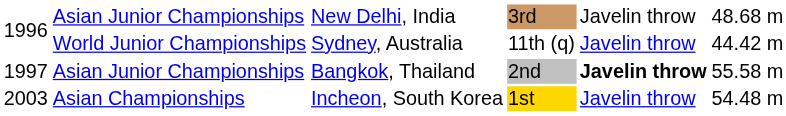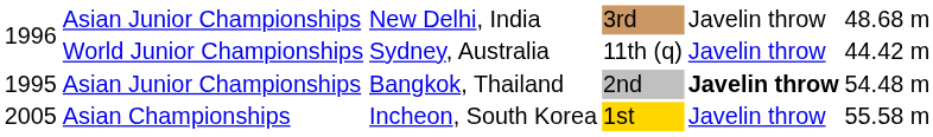Asian Junior Championships / Bangkok, Thailand | column 1: 1997 -> 1995
Asian Junior Championships / Bangkok, Thailand | column 6: 55.58 m -> 54.48 m
Asian Championships | column 1: 2003 -> 2005
Asian Championships | column 6: 54.48 m -> 55.58 m
